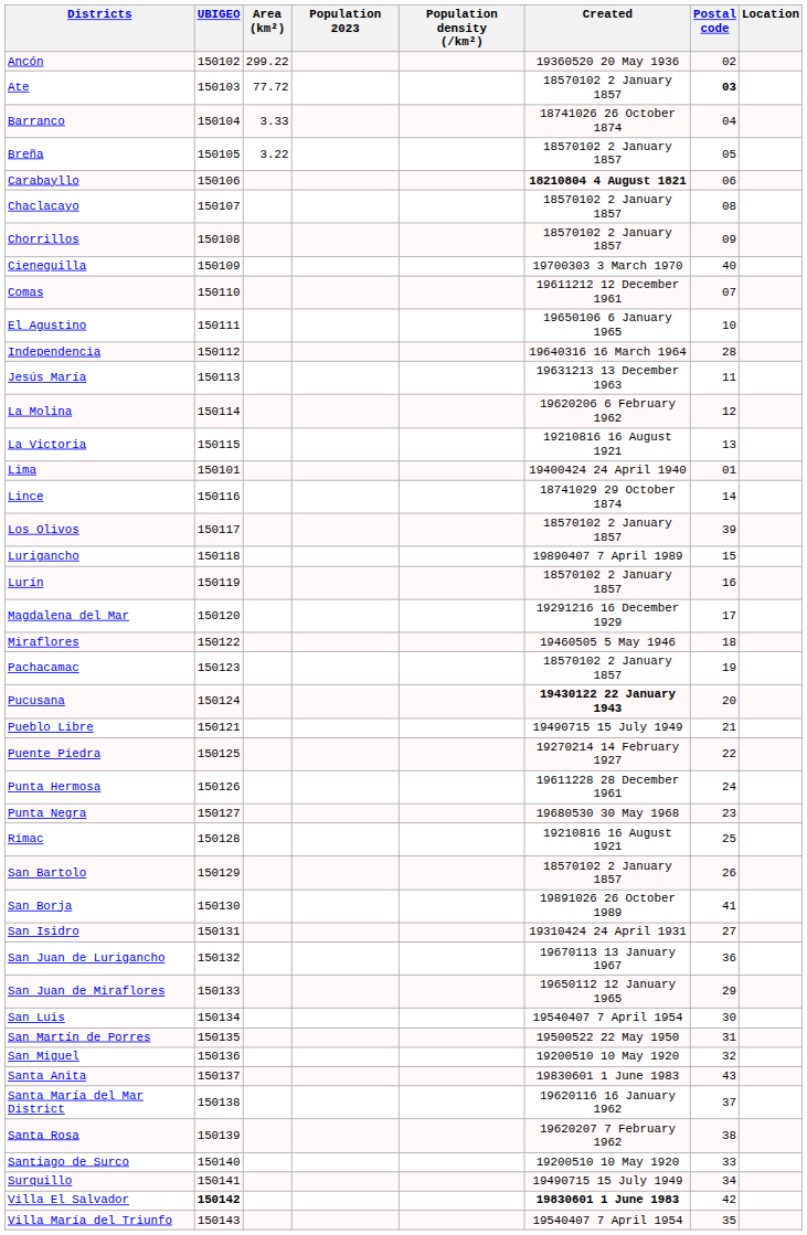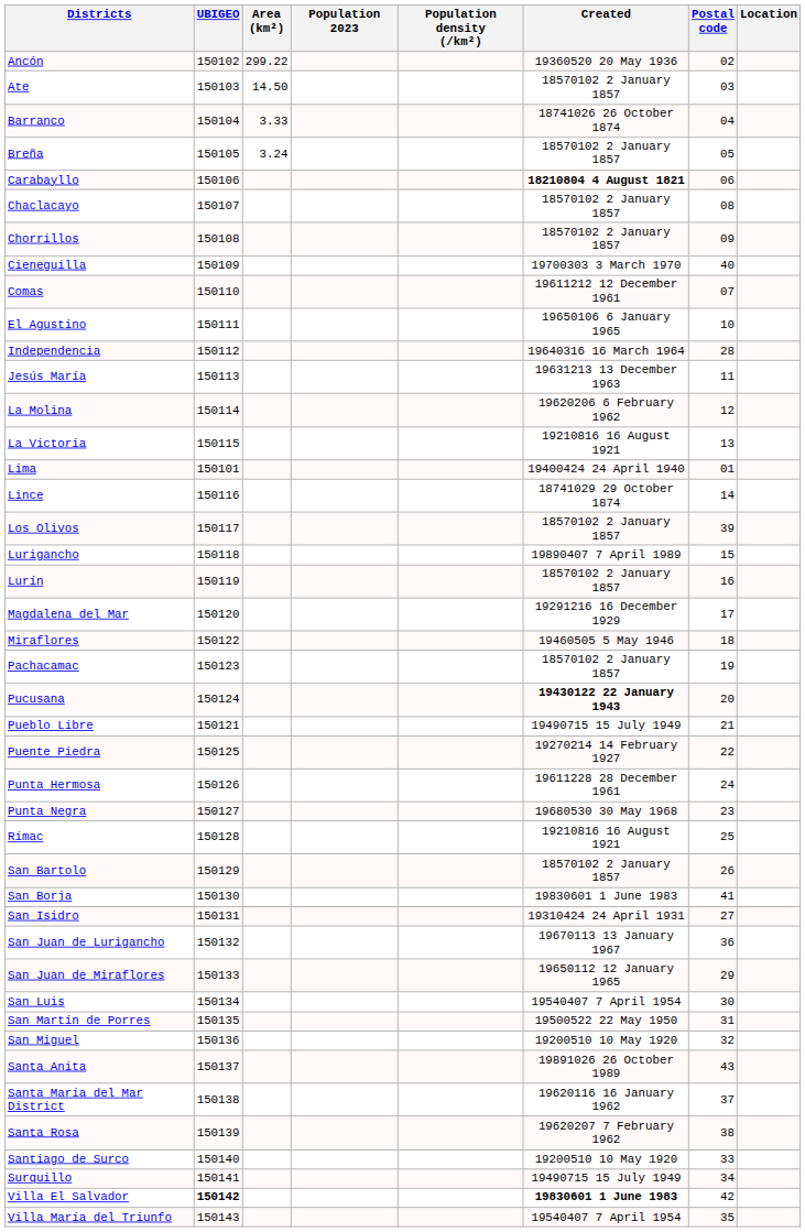Ate | Area (km²): 77.72 -> 14.50
Ate | Postal code: bold -> normal
Breña | Area (km²): 3.22 -> 3.24
San Borja | Created: 19891026 26 October 1989 -> 19830601 1 June 1983
Santa Anita | Created: 19830601 1 June 1983 -> 19891026 26 October 1989
